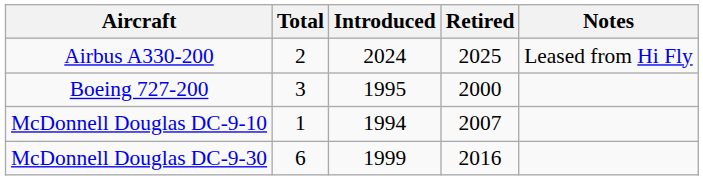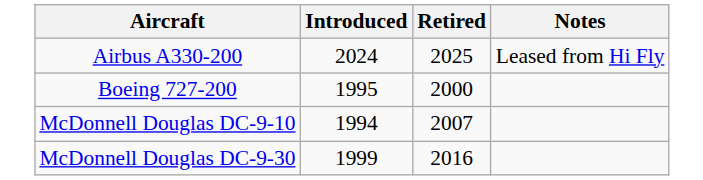- column: Total | 2 | 3 | 1 | 6
